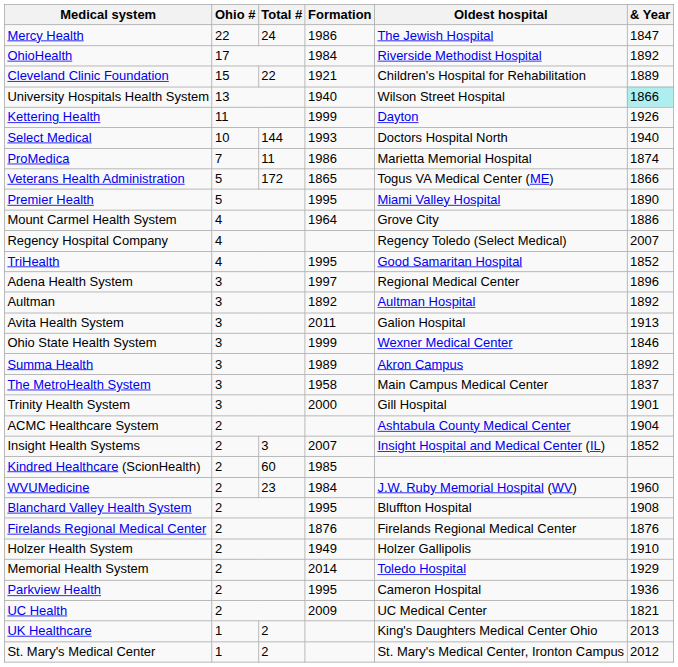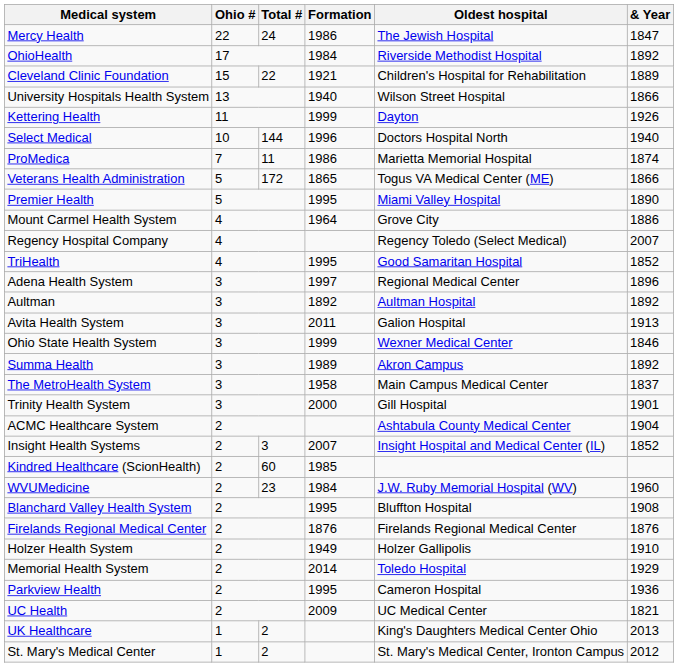University Hospitals Health System | & Year: paleturquoise background -> no background
Select Medical | Formation: 1993 -> 1996
